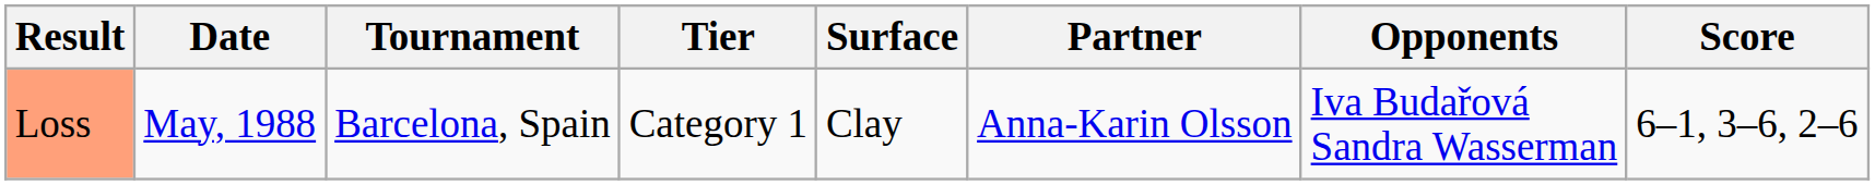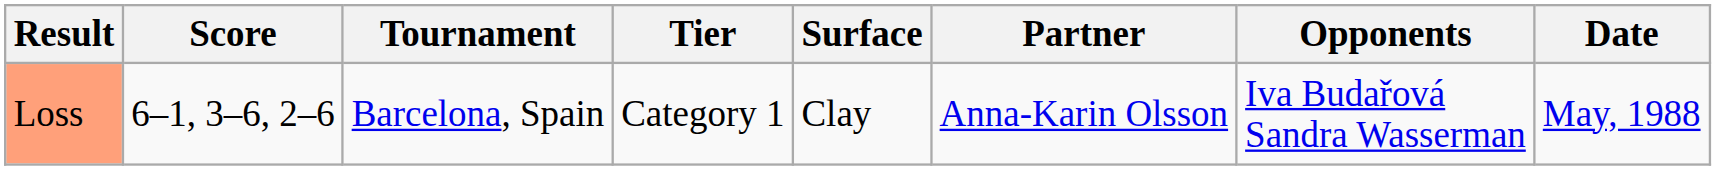columns swapped: Date <-> Score
